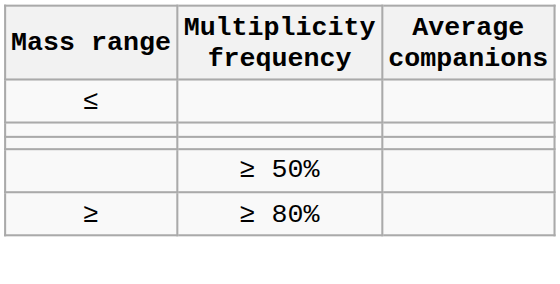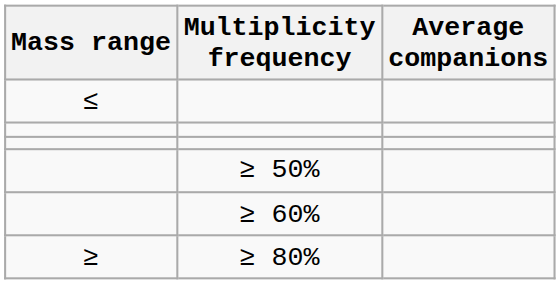+ row: ≥ 60%
